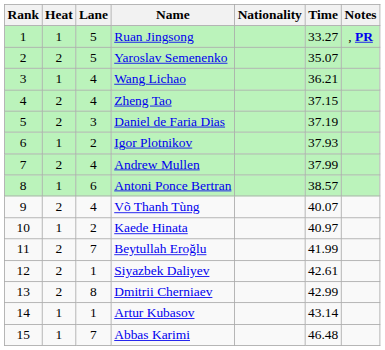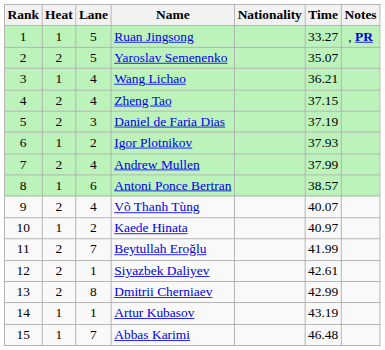Artur Kubasov | Time: 43.14 -> 43.19
